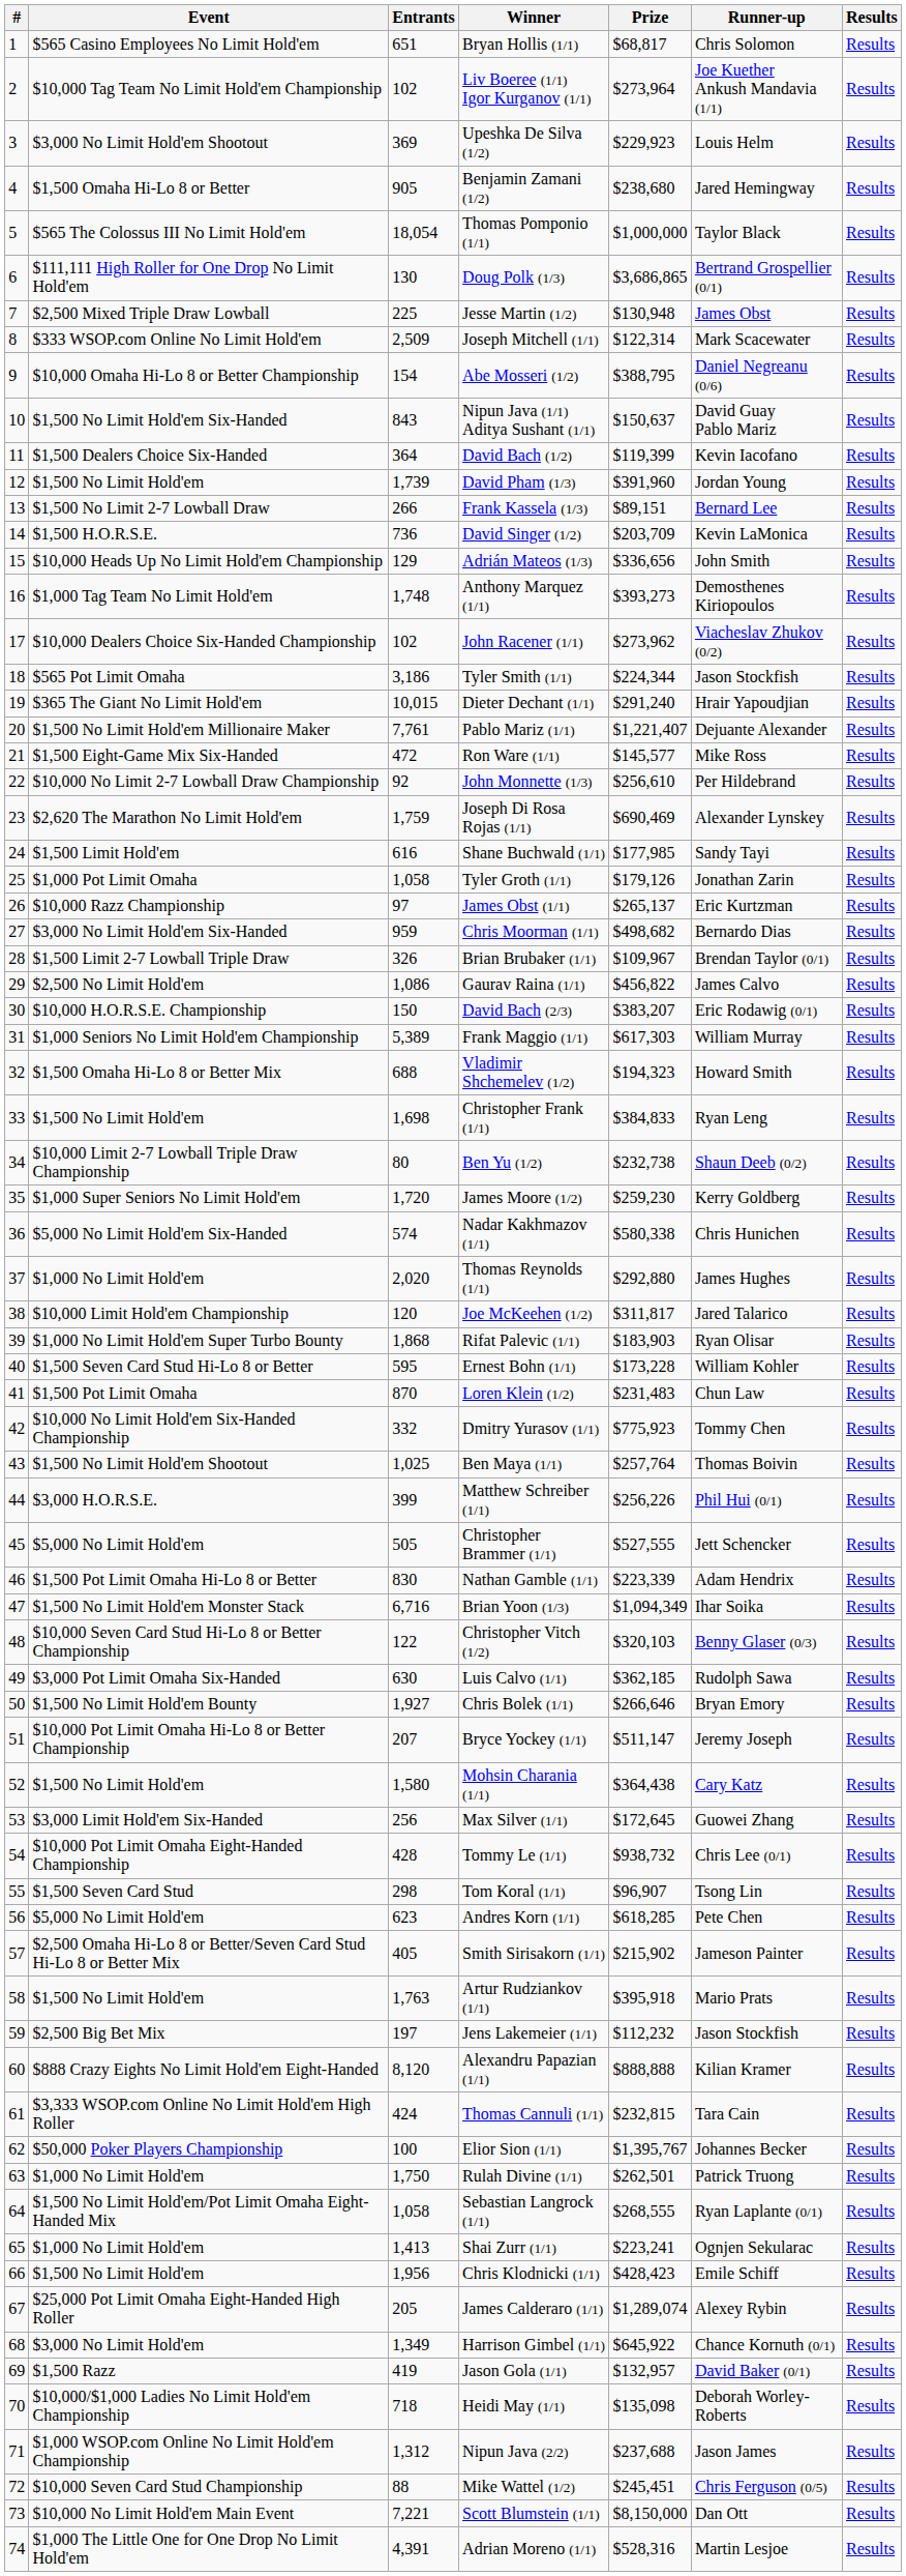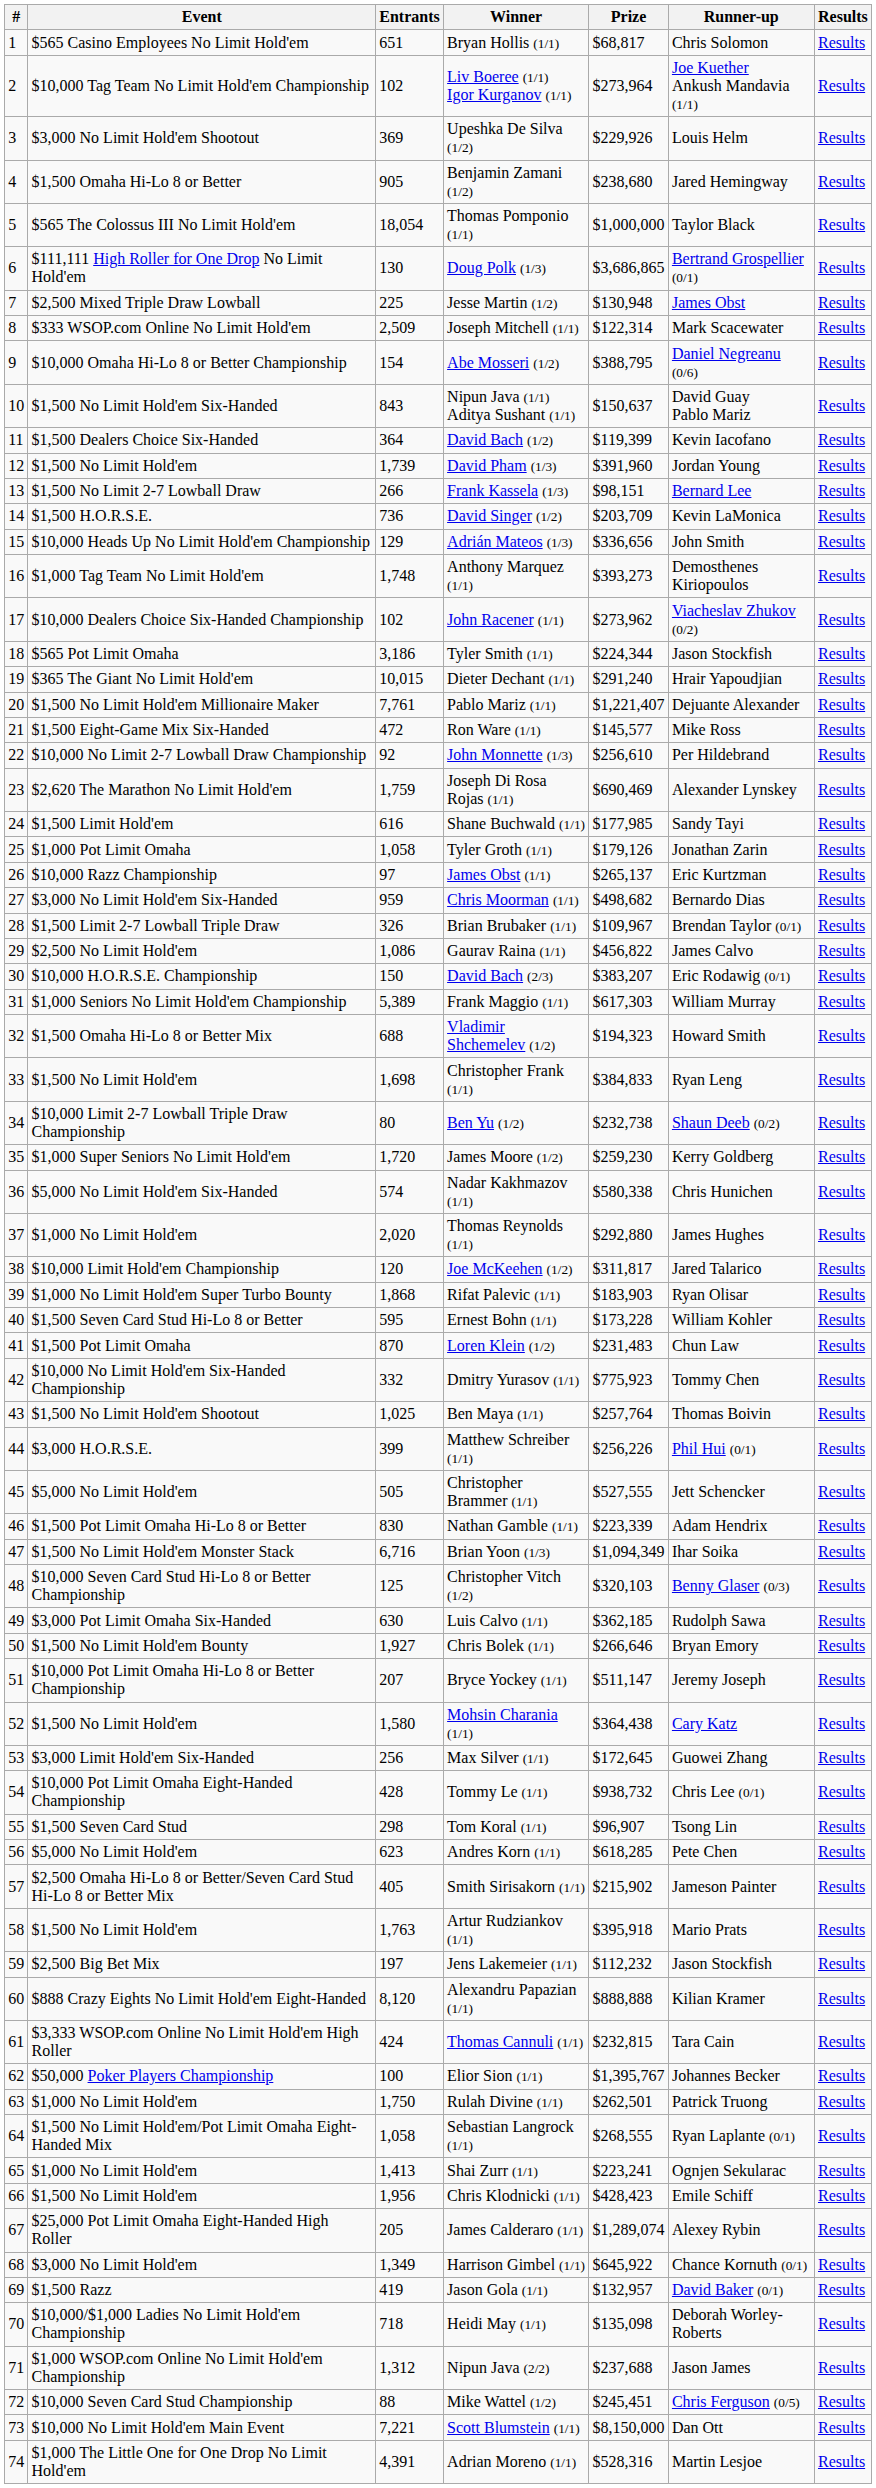Upeshka De Silva (1/2) | Prize: $229,923 -> $229,926
Frank Kassela (1/3) | Prize: $89,151 -> $98,151
Christopher Vitch (1/2) | Entrants: 122 -> 125
